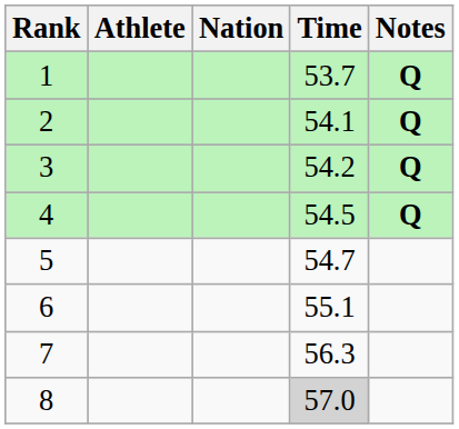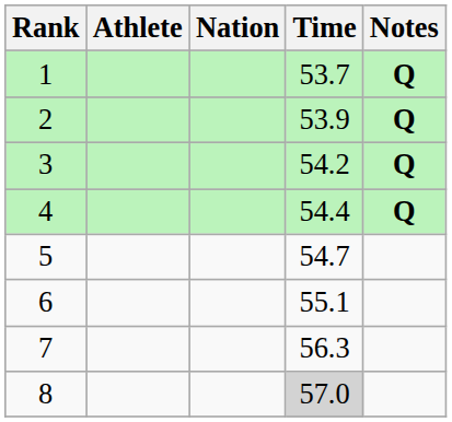2 | Time: 54.1 -> 53.9
4 | Time: 54.5 -> 54.4
